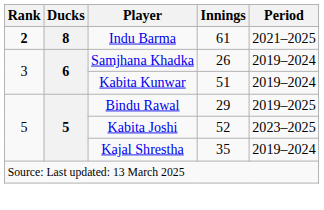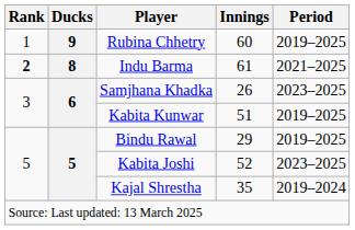+ row: 1 | 9 | Rubina Chhetry | 60 | 2019–2025
Samjhana Khadka | Period: 2019–2024 -> 2023–2025
Kabita Kunwar | Period: 2019–2024 -> 2019–2025
